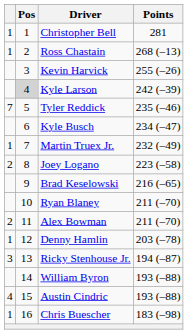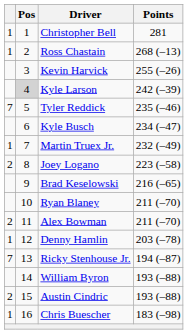Ricky Stenhouse Jr. | column 1: 3 -> 7
Austin Cindric | column 1: 4 -> 2
